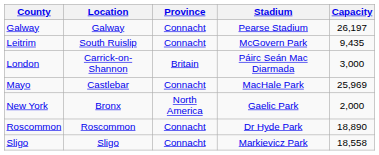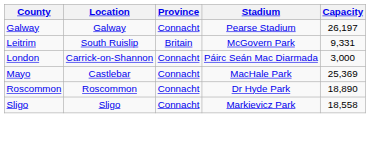Leitrim | Province: Connacht -> Britain
Leitrim | Capacity: 9,435 -> 9,331
London | Province: Britain -> Connacht
Mayo | Capacity: 25,969 -> 25,369
- row: New York | Bronx | North America | Gaelic Park | 2,000
